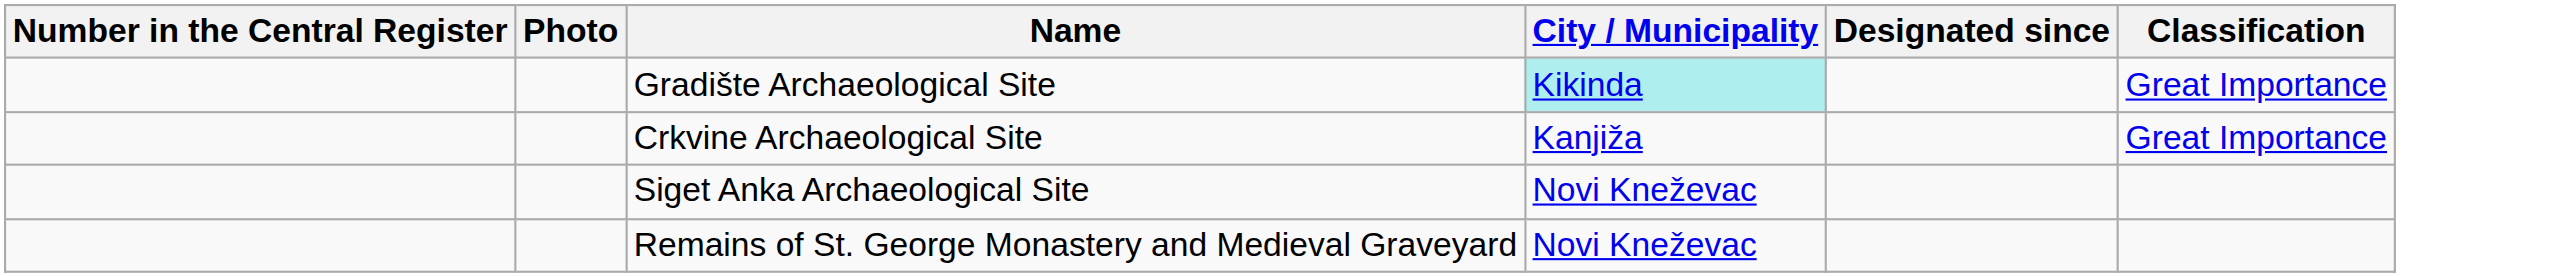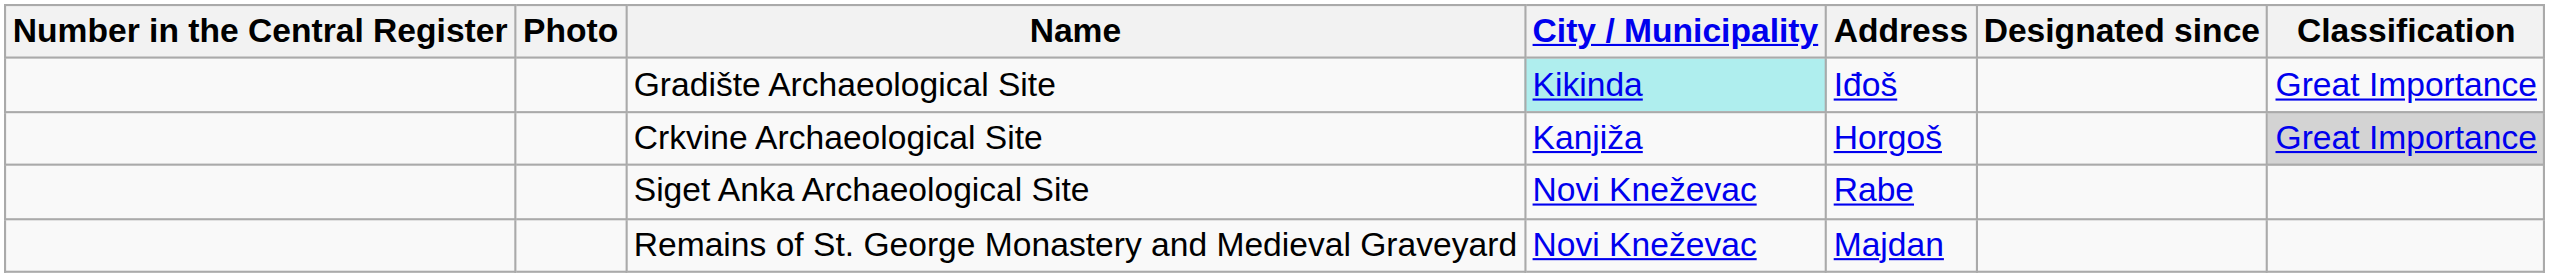+ column: Address | Iđoš | Horgoš | Rabe | Majdan
Crkvine Archaeological Site | Classification: no background -> lightgrey background
